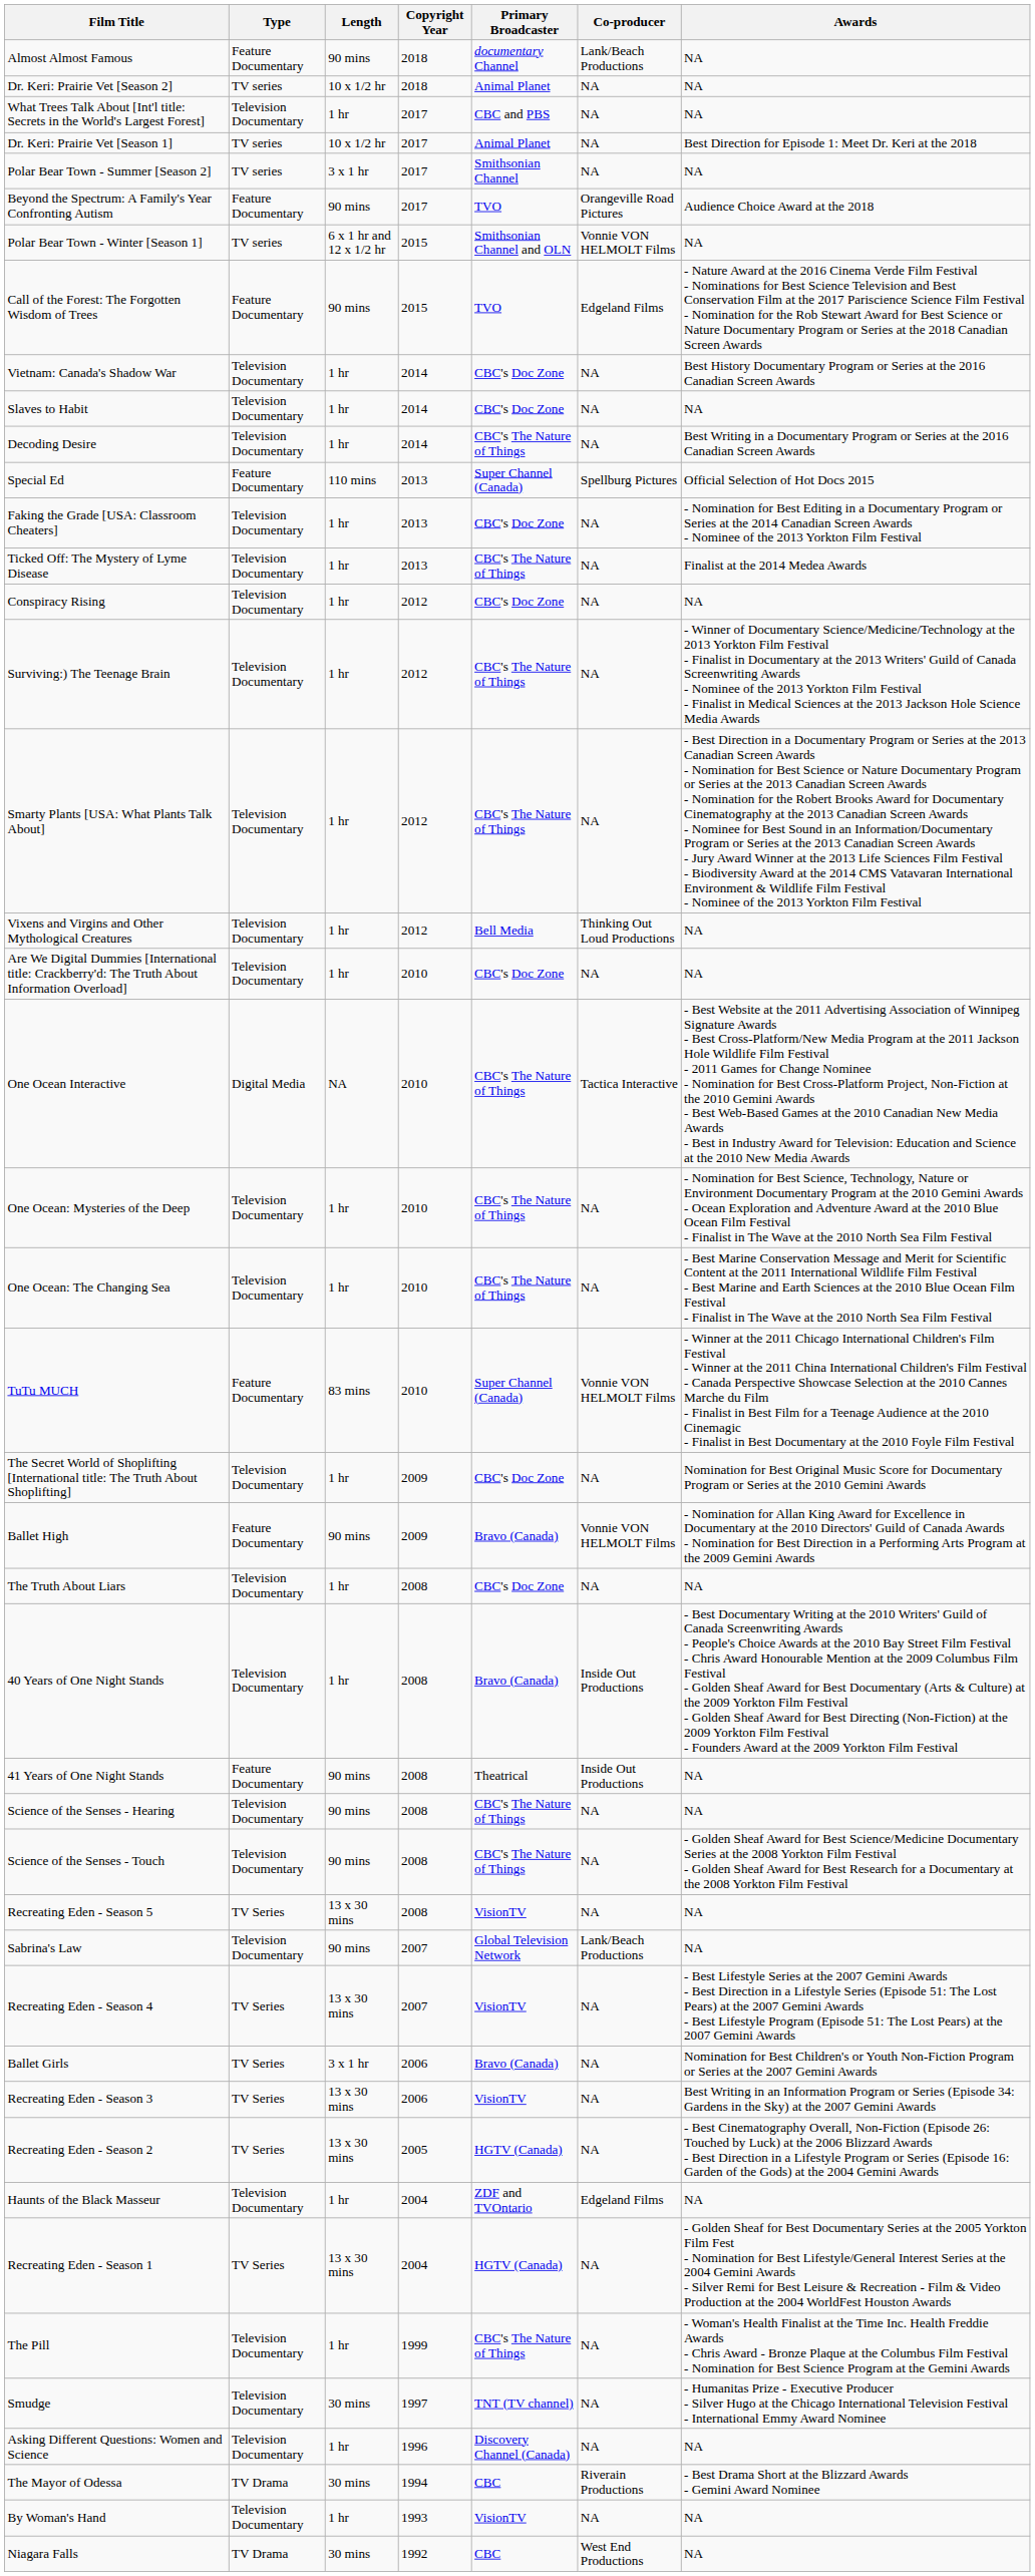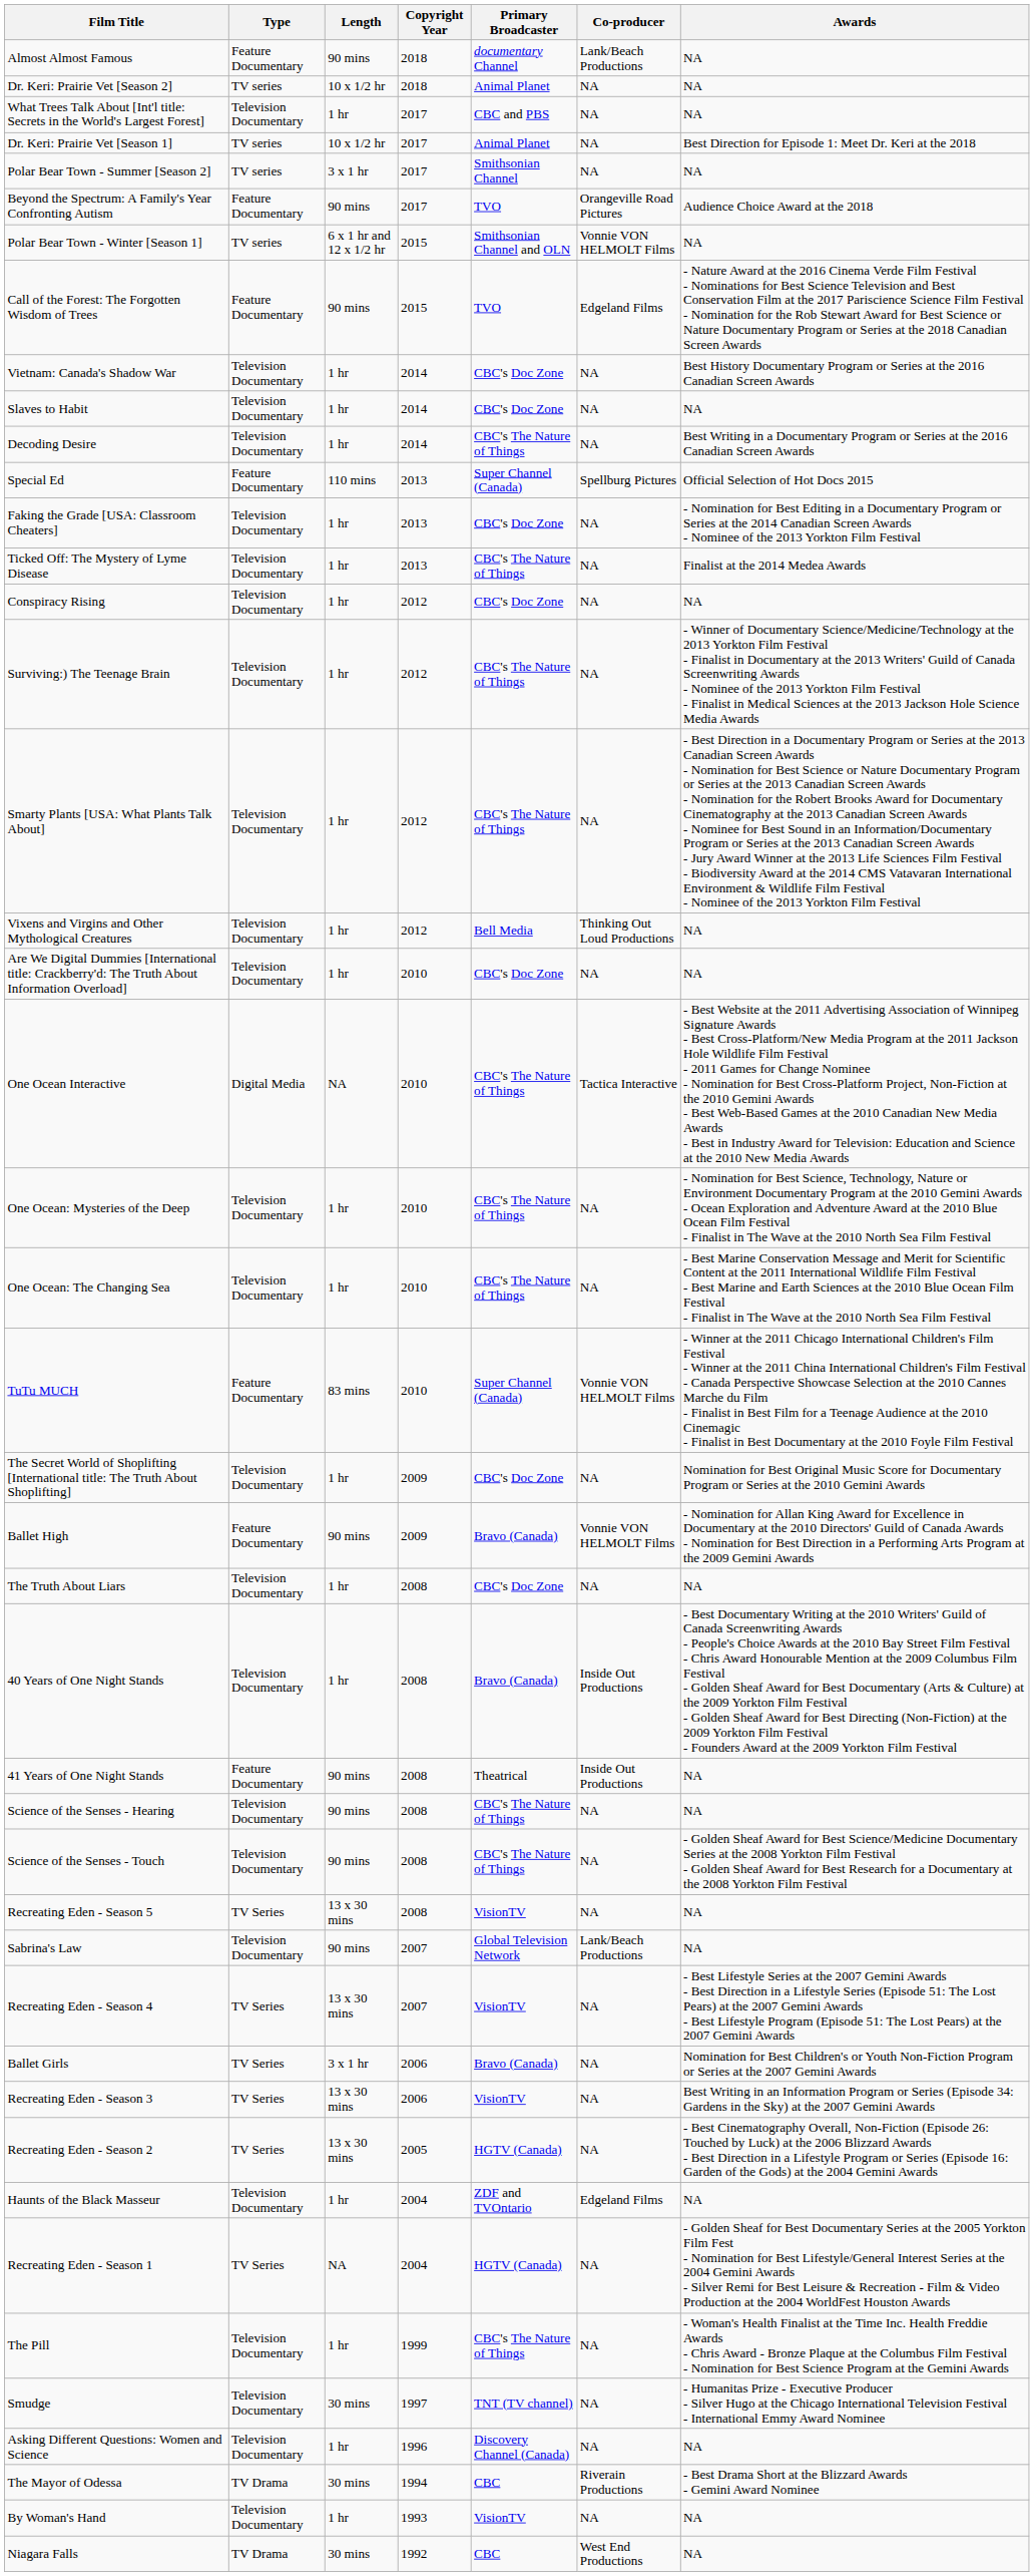Recreating Eden - Season 1 | Length: 13 x 30 mins -> NA
